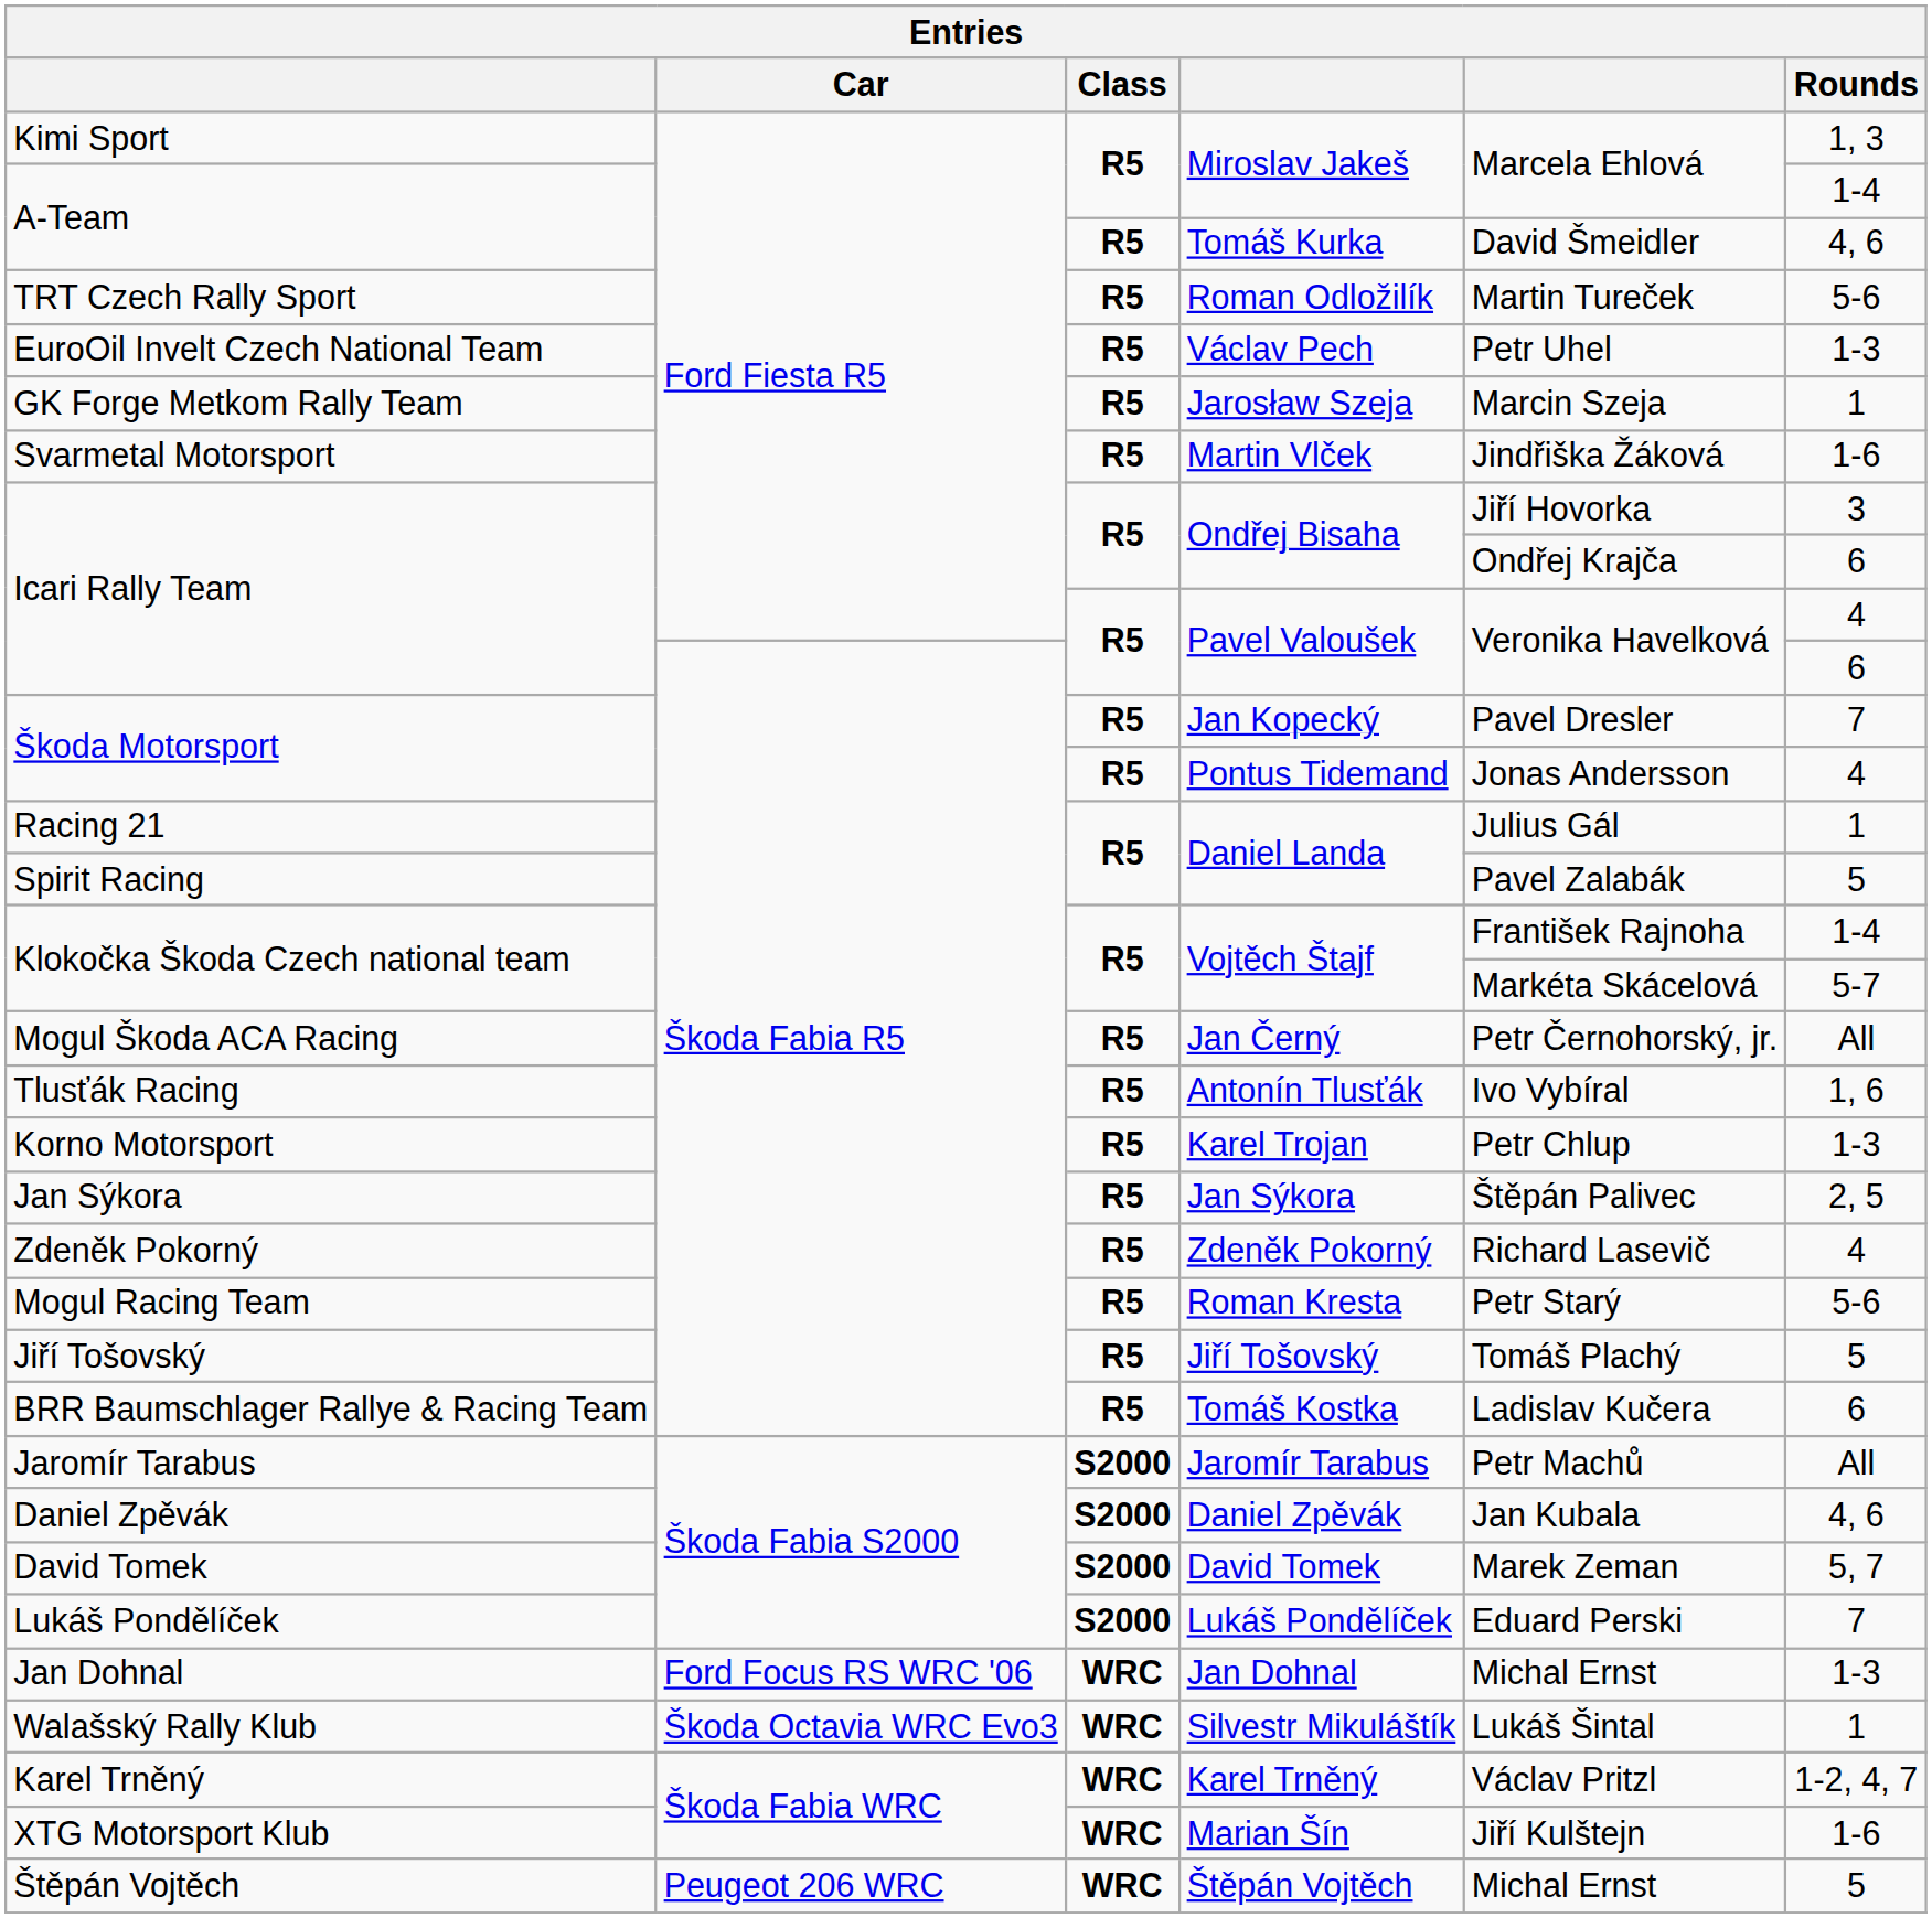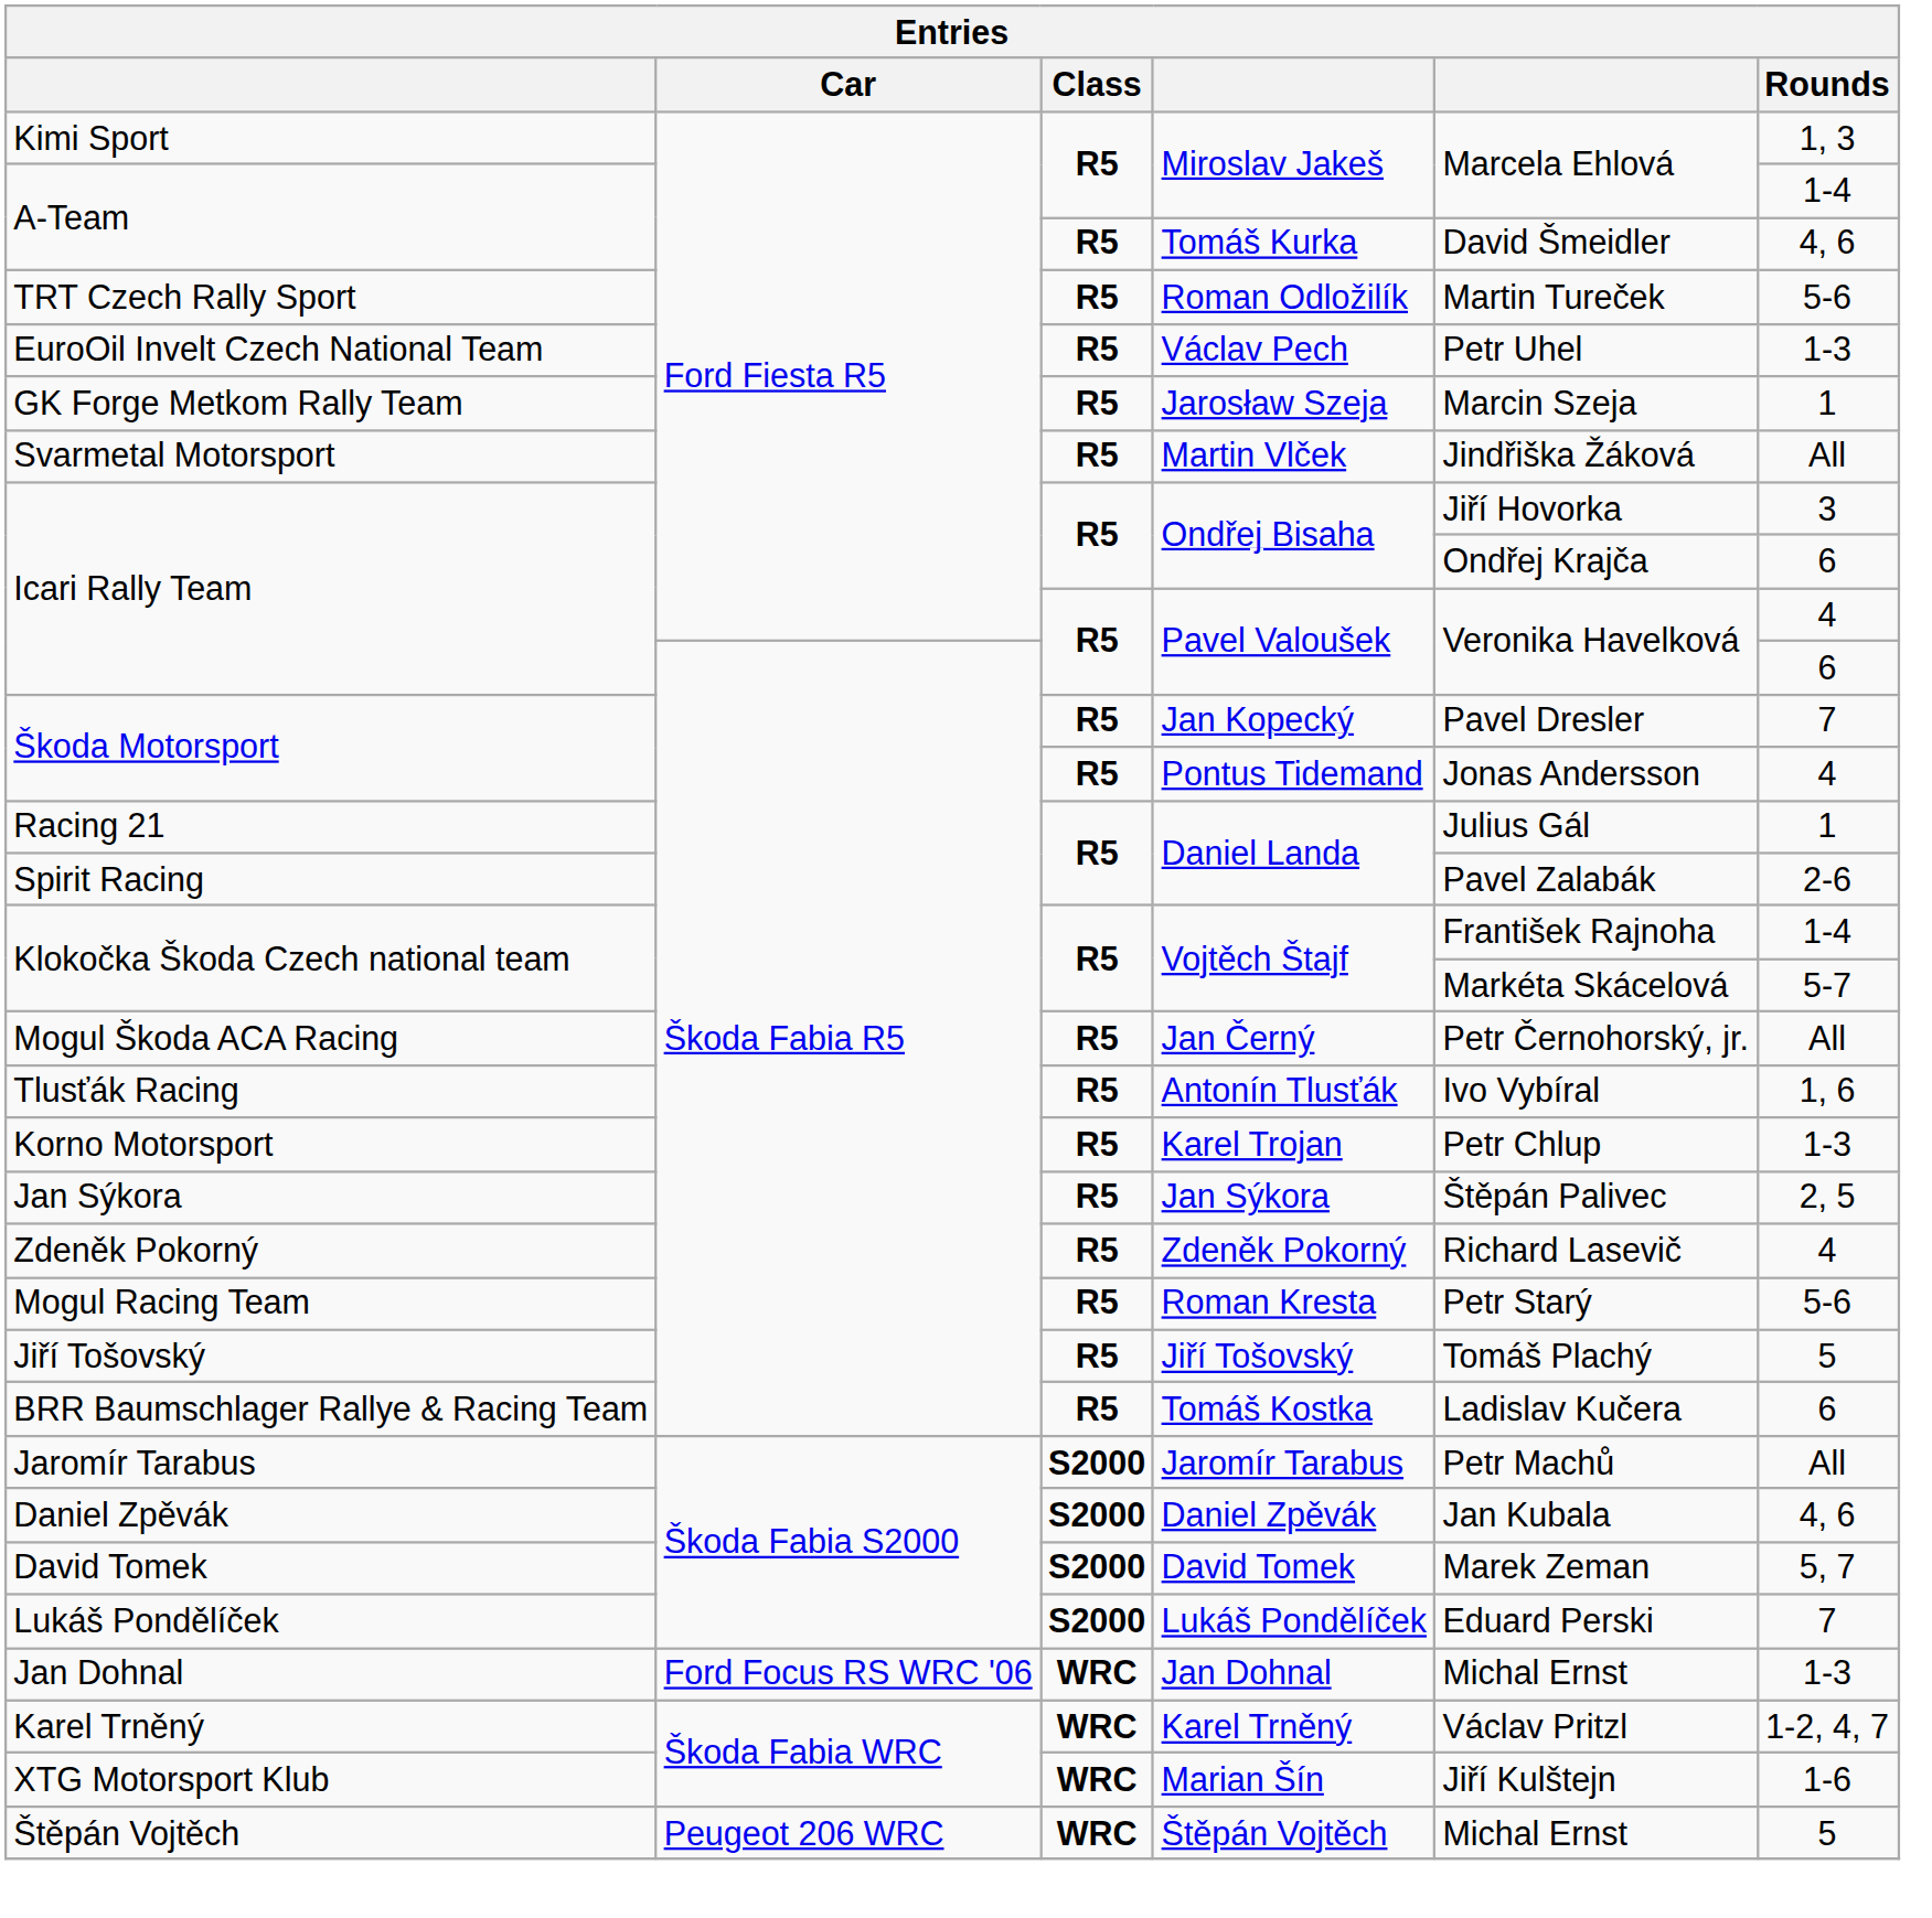Martin Vlček | Rounds: 1-6 -> All
Spirit Racing / Daniel Landa | Rounds: 5 -> 2-6
- row: Walašský Rally Klub | Škoda Octavia WRC Evo3 | WRC | Silvestr Mikuláštík | Lukáš Šintal | 1
